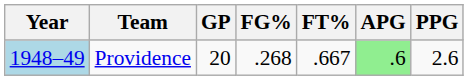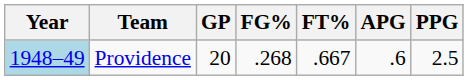Providence | APG: lightgreen background -> no background
Providence | PPG: 2.6 -> 2.5
